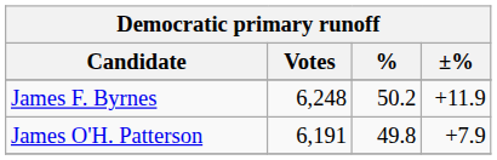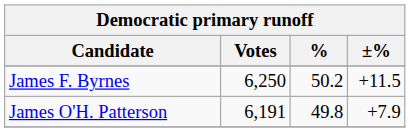James F. Byrnes | Votes: 6,248 -> 6,250
James F. Byrnes | ±%: +11.9 -> +11.5
